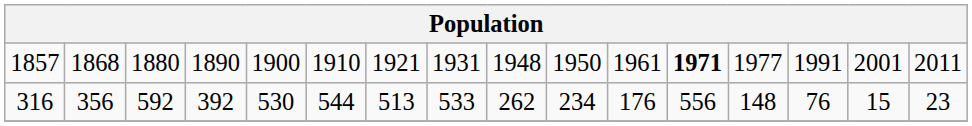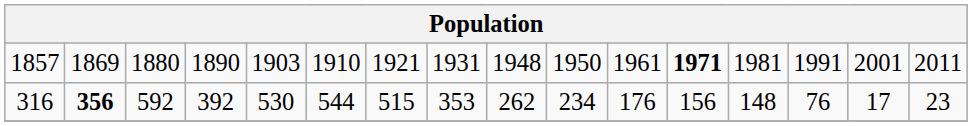1857 | column 2: 1868 -> 1869
1857 | column 5: 1900 -> 1903
1857 | column 13: 1977 -> 1981
316 | column 2: normal -> bold
316 | column 7: 513 -> 515
316 | column 8: 533 -> 353
316 | column 12: 556 -> 156
316 | column 15: 15 -> 17
